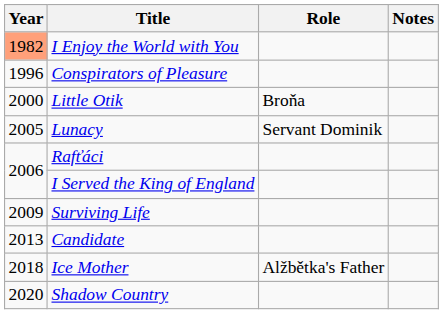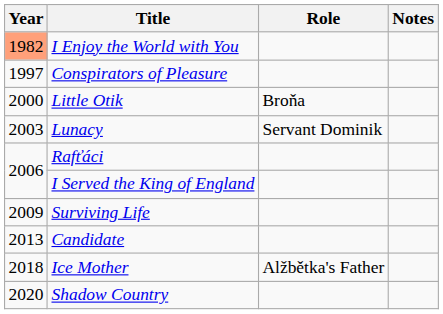Conspirators of Pleasure | Year: 1996 -> 1997
Lunacy | Year: 2005 -> 2003
